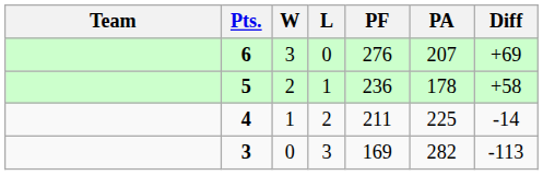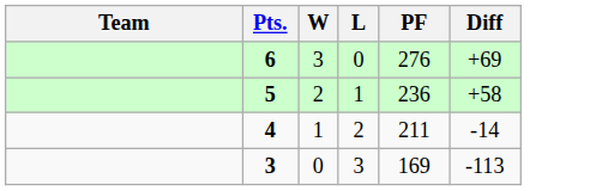- column: PA | 207 | 178 | 225 | 282
